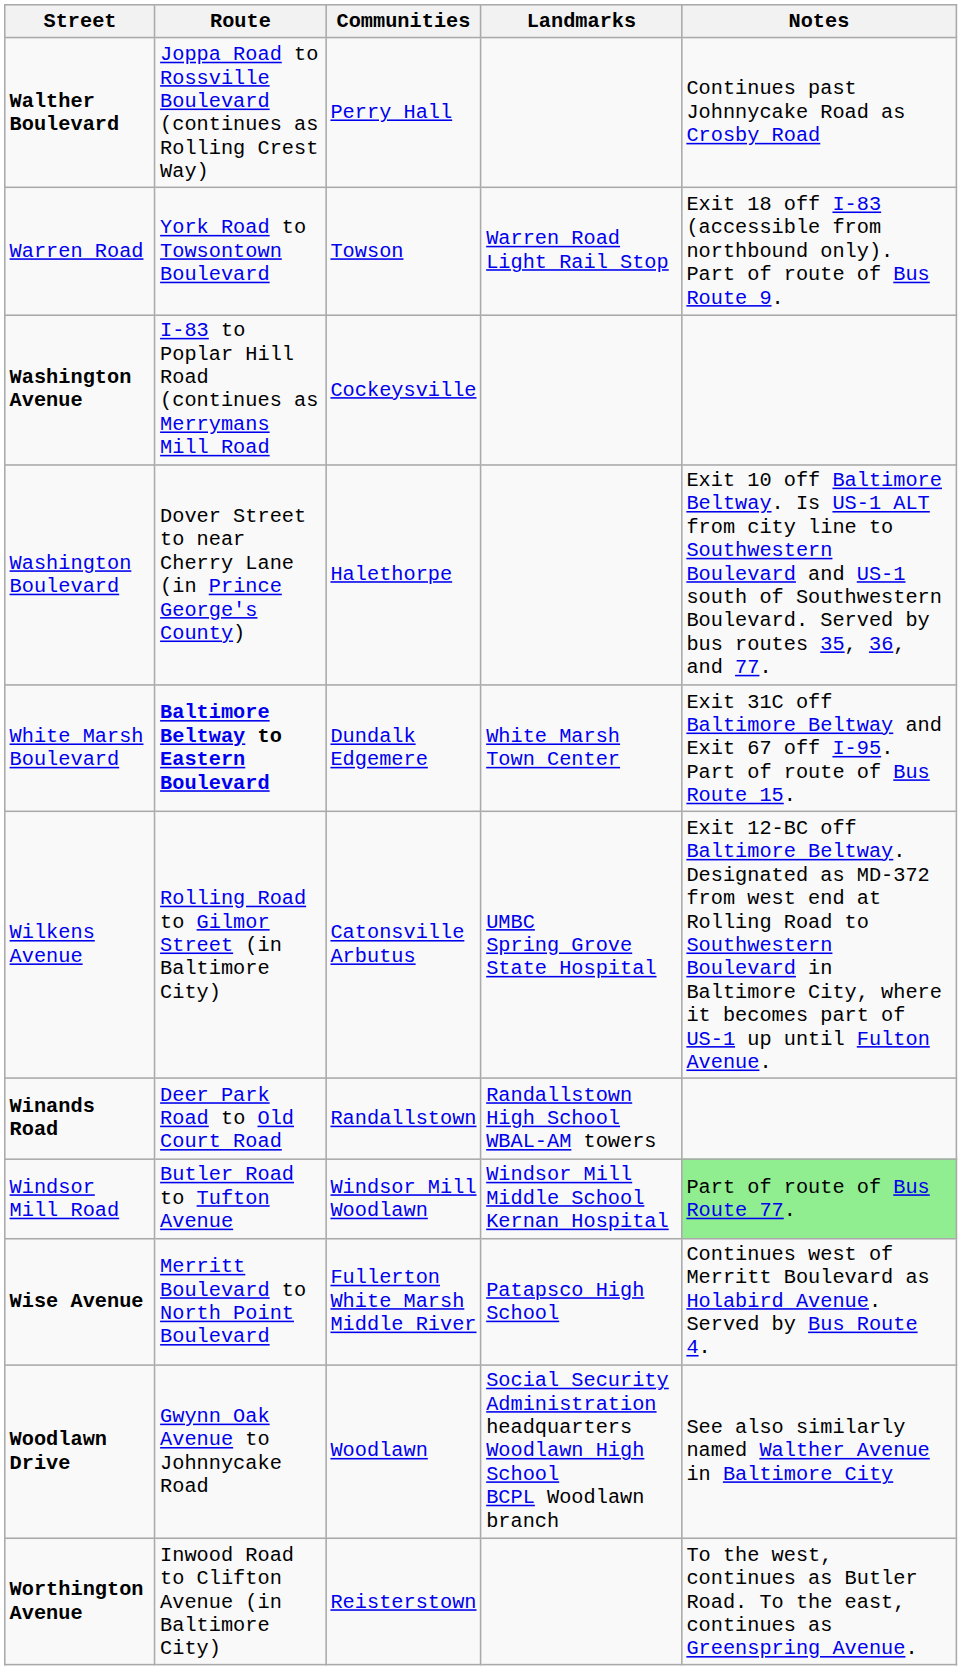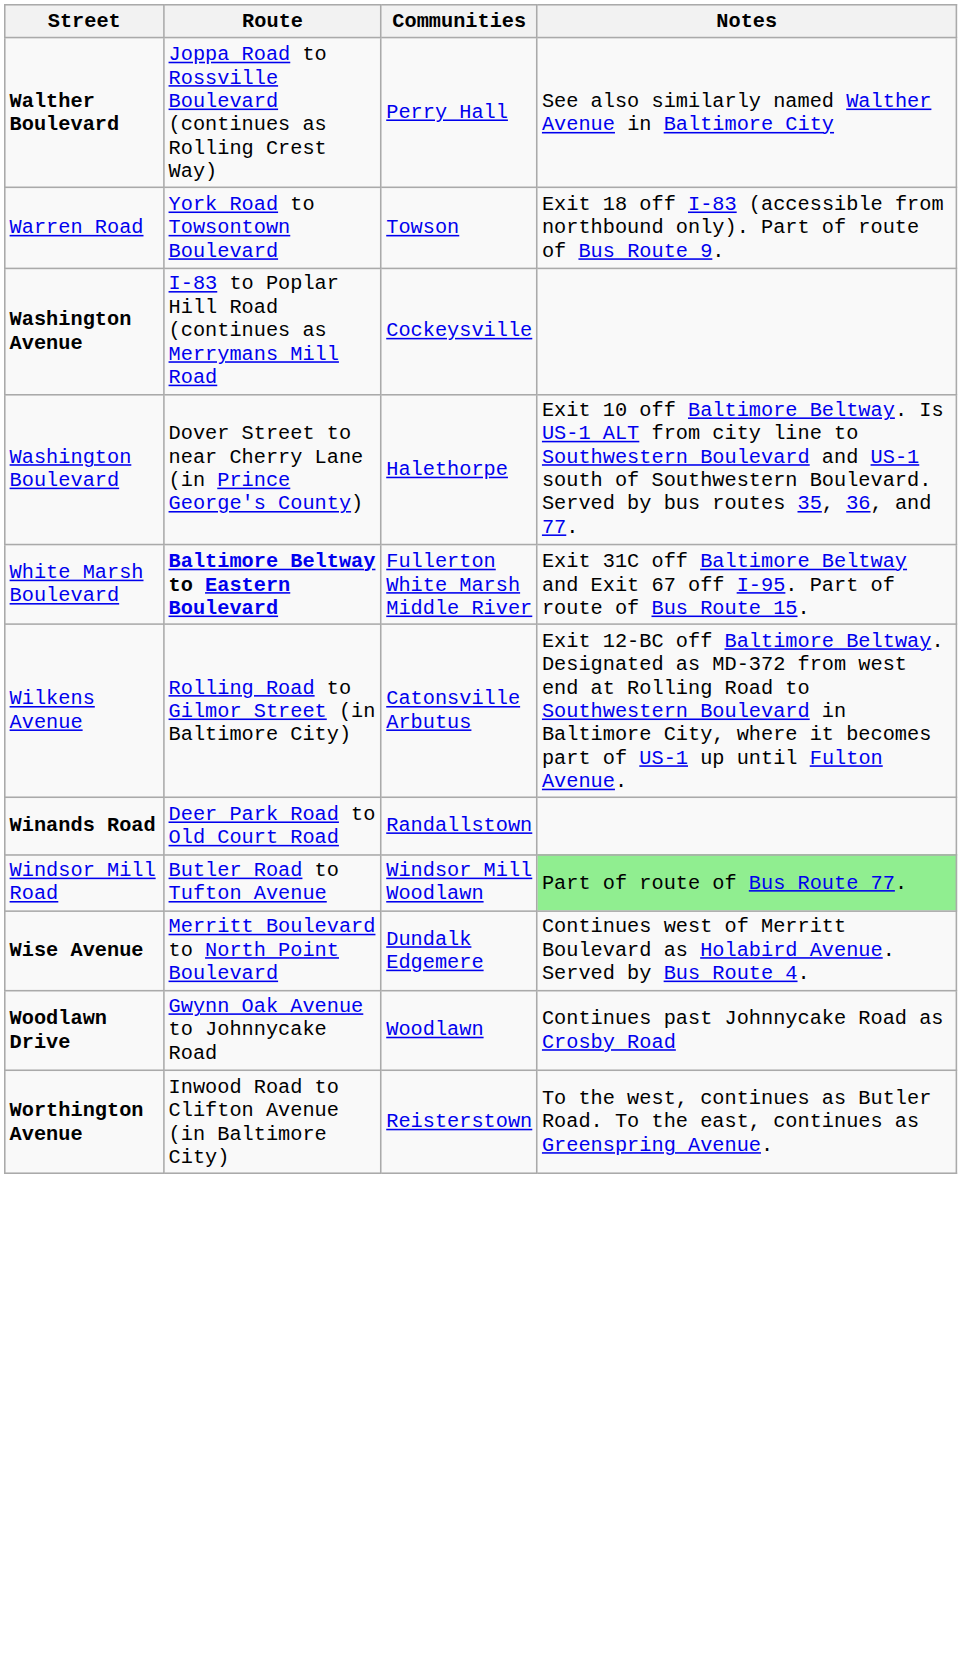- column: Landmarks | Warren Road Light Rail Stop | White Marsh Town Center | UMBC Spring Grove State Hospital | Randallstown High School WBAL-AM towers | Windsor Mill Middle School Kernan Hospital | Patapsco High School | Social Security Administration headquarters Woodlawn High School BCPL Woodlawn branch
Walther Boulevard | Notes: Continues past Johnnycake Road as Crosby Road -> See also similarly named Walther Avenue in Baltimore City
White Marsh Boulevard | Communities: Dundalk Edgemere -> Fullerton White Marsh Middle River
Wise Avenue | Communities: Fullerton White Marsh Middle River -> Dundalk Edgemere
Woodlawn Drive | Notes: See also similarly named Walther Avenue in Baltimore City -> Continues past Johnnycake Road as Crosby Road
